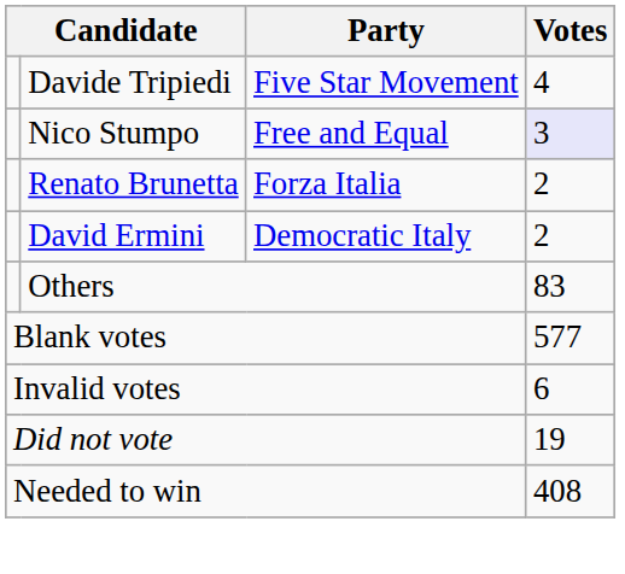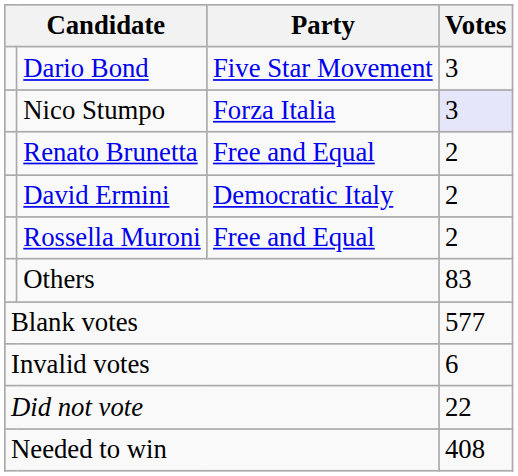- row: Davide Tripiedi | Five Star Movement | 4
+ row: Dario Bond | Five Star Movement | 3
Nico Stumpo | Party: Free and Equal -> Forza Italia
Renato Brunetta | Party: Forza Italia -> Free and Equal
+ row: Rossella Muroni | Free and Equal | 2
Did not vote | Votes: 19 -> 22
